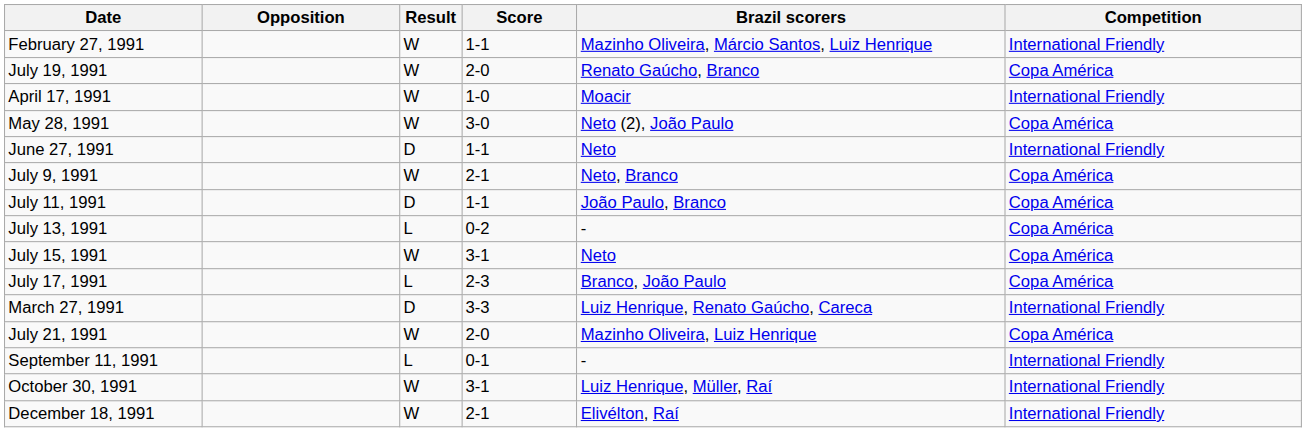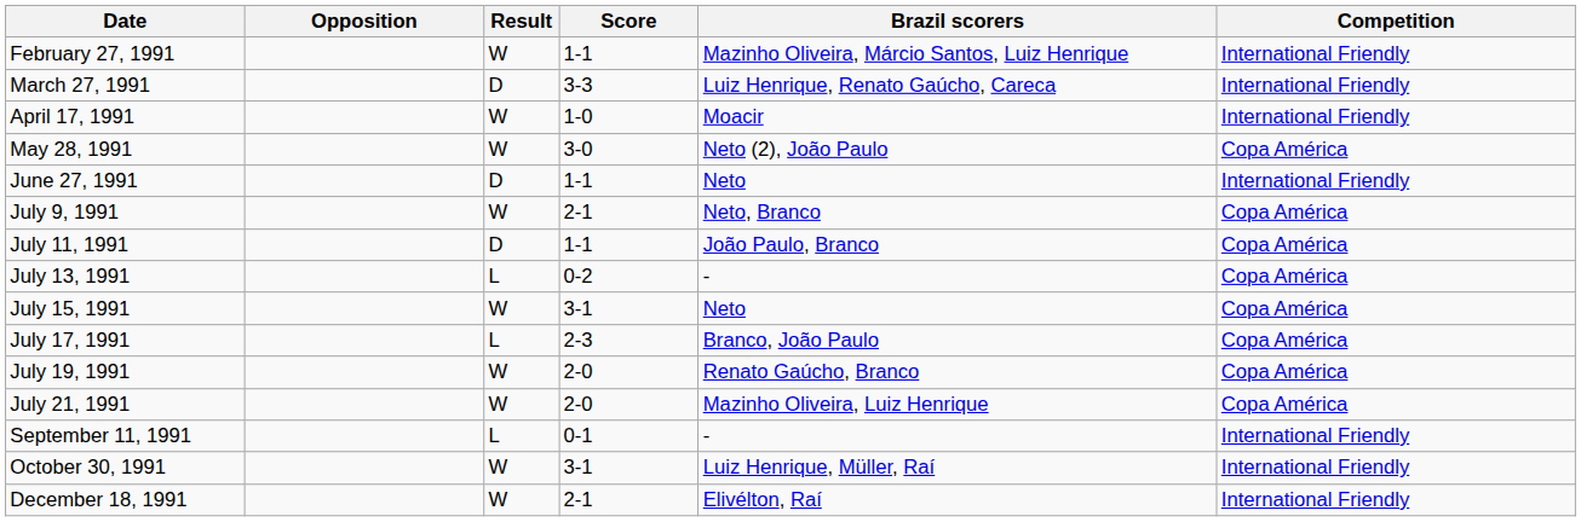rows swapped: March 27, 1991 <-> July 19, 1991
